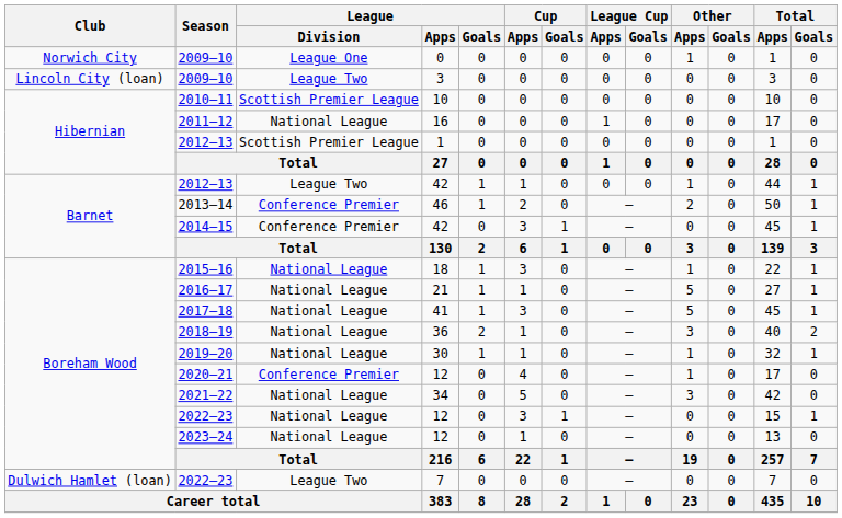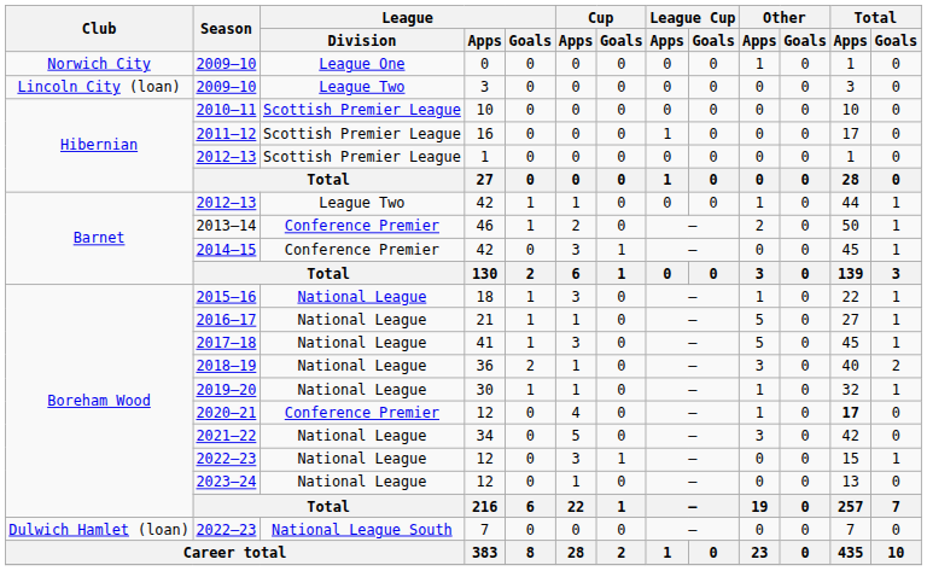2011–12 | League / Division: National League -> Scottish Premier League
2020–21 | Total / Apps: normal -> bold
2022–23 / 7 | League / Division: League Two -> National League South
